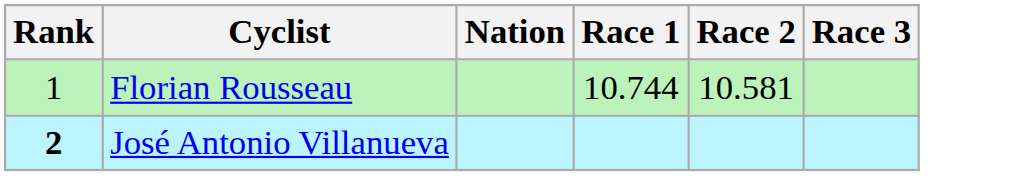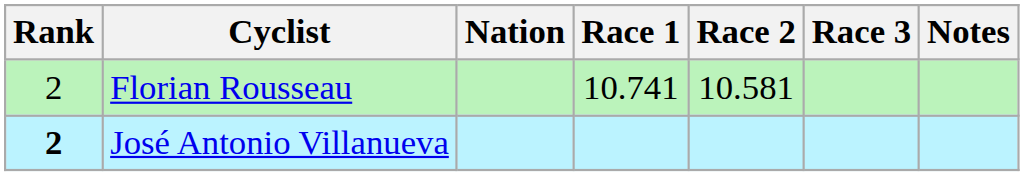+ column: Notes
Florian Rousseau | Rank: 1 -> 2
Florian Rousseau | Race 1: 10.744 -> 10.741
